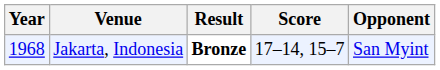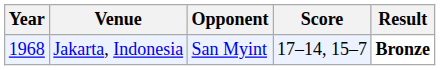columns swapped: Opponent <-> Result
